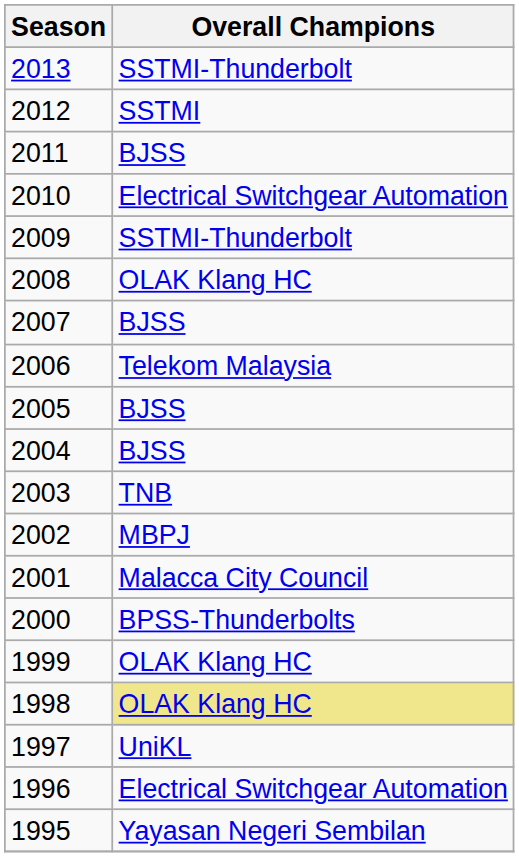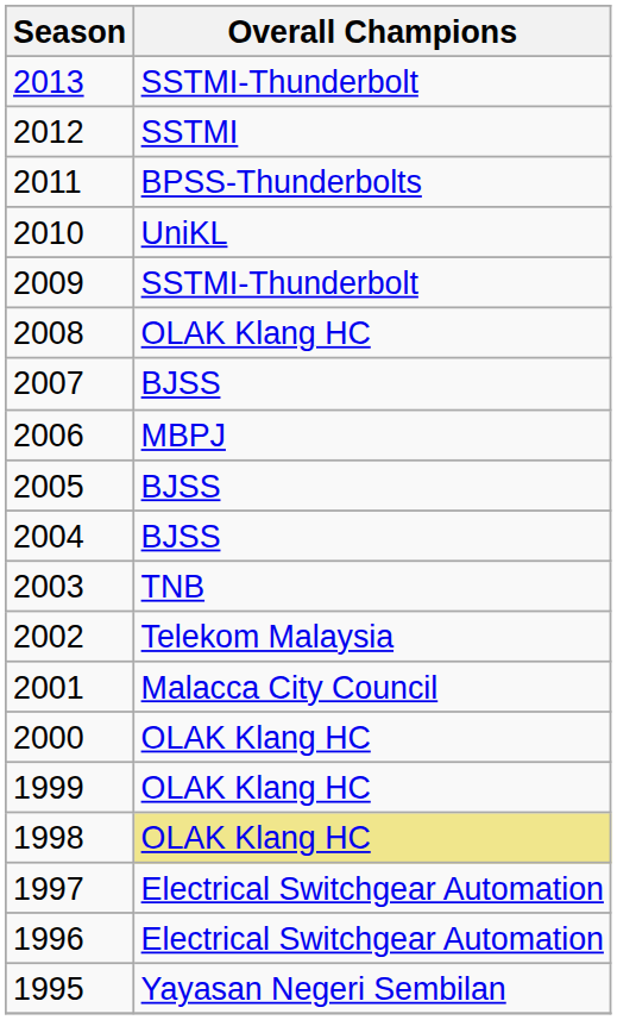2011 | Overall Champions: BJSS -> BPSS-Thunderbolts
2010 | Overall Champions: Electrical Switchgear Automation -> UniKL
2006 | Overall Champions: Telekom Malaysia -> MBPJ
2002 | Overall Champions: MBPJ -> Telekom Malaysia
2000 | Overall Champions: BPSS-Thunderbolts -> OLAK Klang HC
1997 | Overall Champions: UniKL -> Electrical Switchgear Automation
